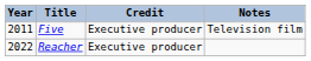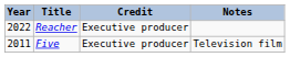rows swapped: Five <-> Reacher
